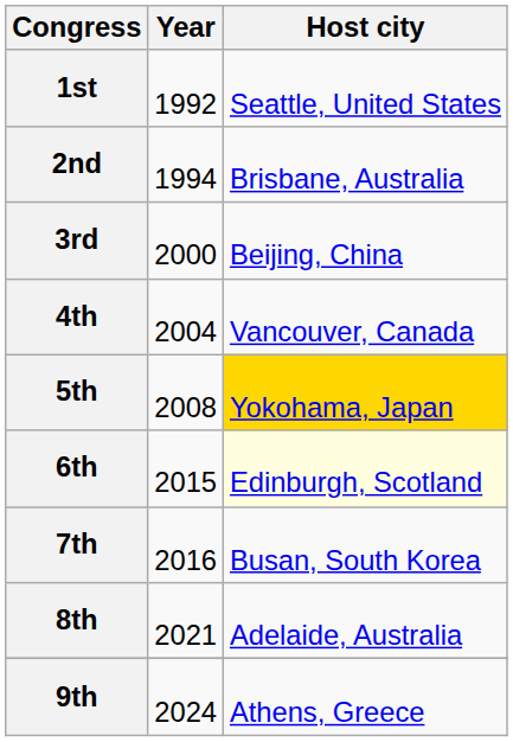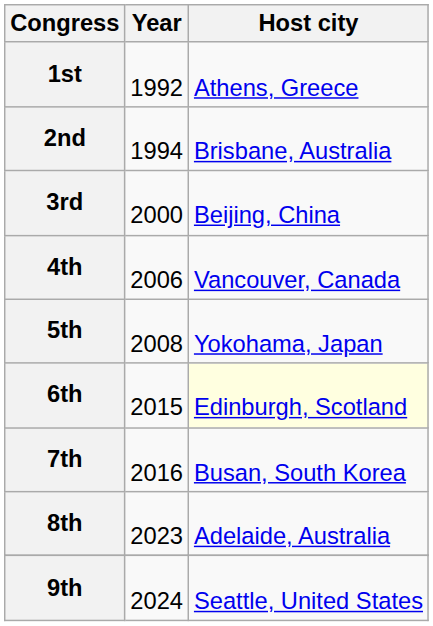1st | Host city: Seattle, United States -> Athens, Greece
4th | Year: 2004 -> 2006
5th | Host city: gold background -> no background
8th | Year: 2021 -> 2023
9th | Host city: Athens, Greece -> Seattle, United States
